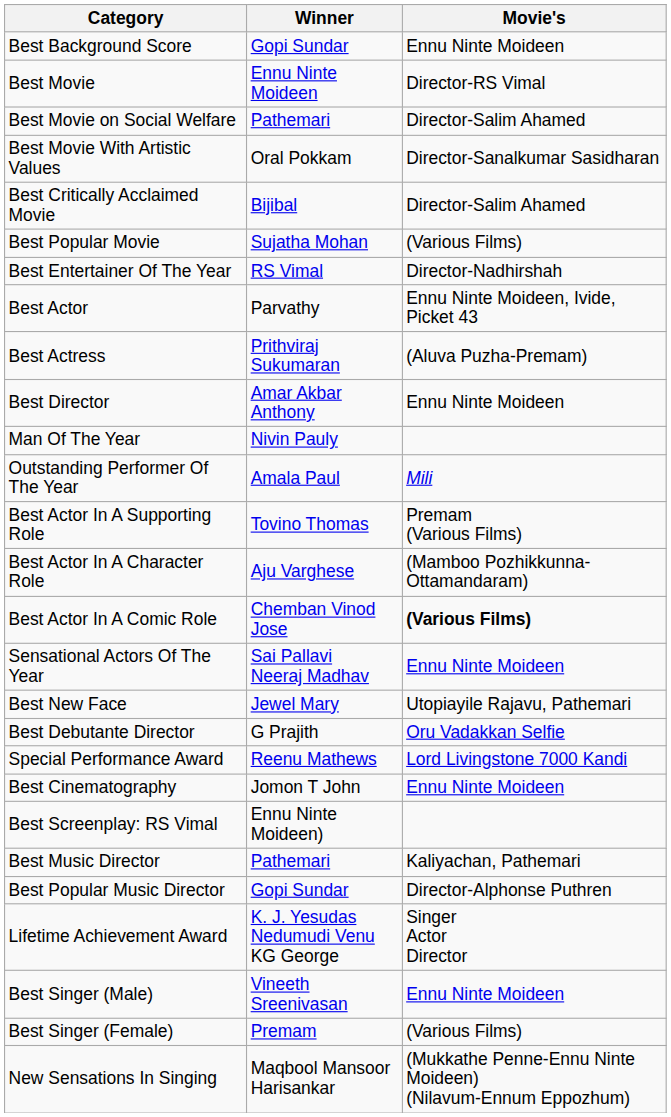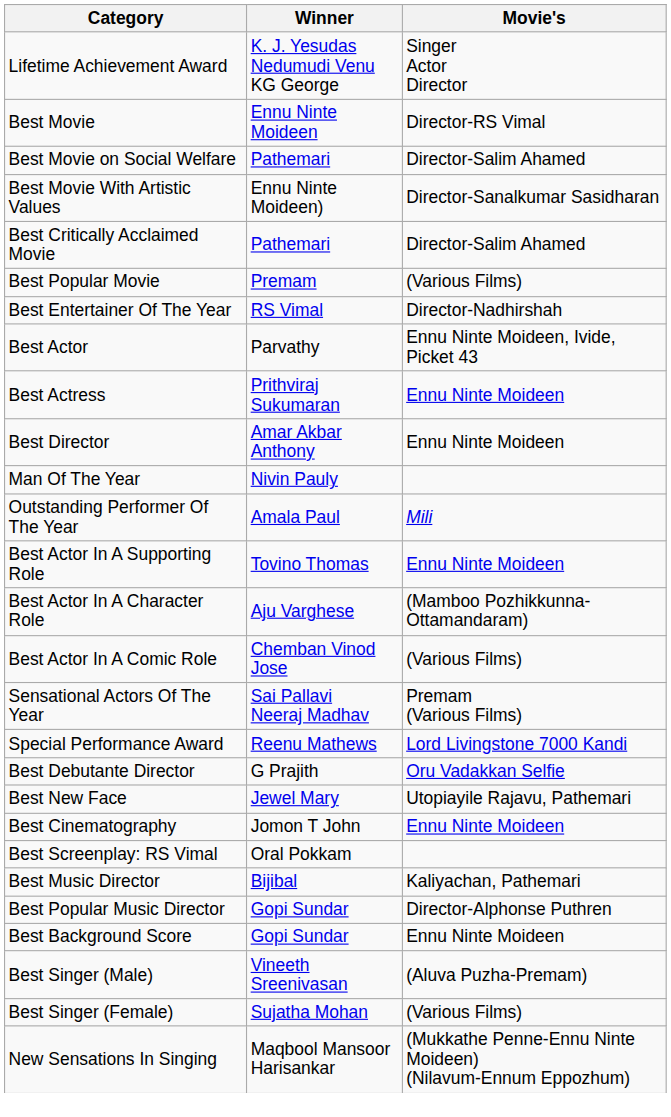rows swapped: Lifetime Achievement Award <-> Best Background Score
Best Movie With Artistic Values | Winner: Oral Pokkam -> Ennu Ninte Moideen)
Best Critically Acclaimed Movie | Winner: Bijibal -> Pathemari
Best Popular Movie | Winner: Sujatha Mohan -> Premam
Best Actress | Movie's: (Aluva Puzha-Premam) -> Ennu Ninte Moideen
Best Actor In A Supporting Role | Movie's: Premam (Various Films) -> Ennu Ninte Moideen
Best Actor In A Comic Role | Movie's: bold -> normal
Sensational Actors Of The Year | Movie's: Ennu Ninte Moideen -> Premam (Various Films)
rows swapped: Special Performance Award <-> Best New Face
Best Screenplay: RS Vimal | Winner: Ennu Ninte Moideen) -> Oral Pokkam
Best Music Director | Winner: Pathemari -> Bijibal
Best Singer (Male) | Movie's: Ennu Ninte Moideen -> (Aluva Puzha-Premam)
Best Singer (Female) | Winner: Premam -> Sujatha Mohan
